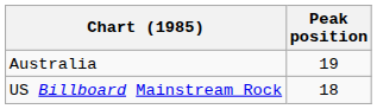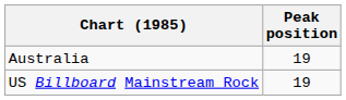US Billboard Mainstream Rock | Peak position: 18 -> 19
